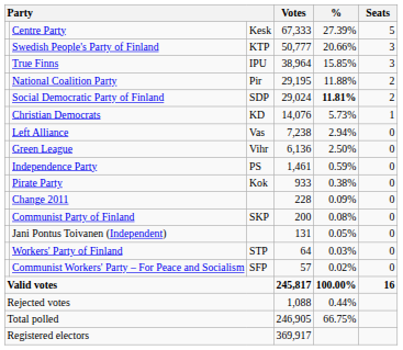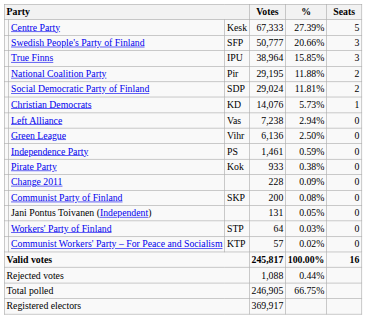Swedish People's Party of Finland | column 3: KTP -> SFP
Social Democratic Party of Finland | %: bold -> normal
Communist Workers' Party – For Peace and Socialism | column 3: SFP -> KTP
